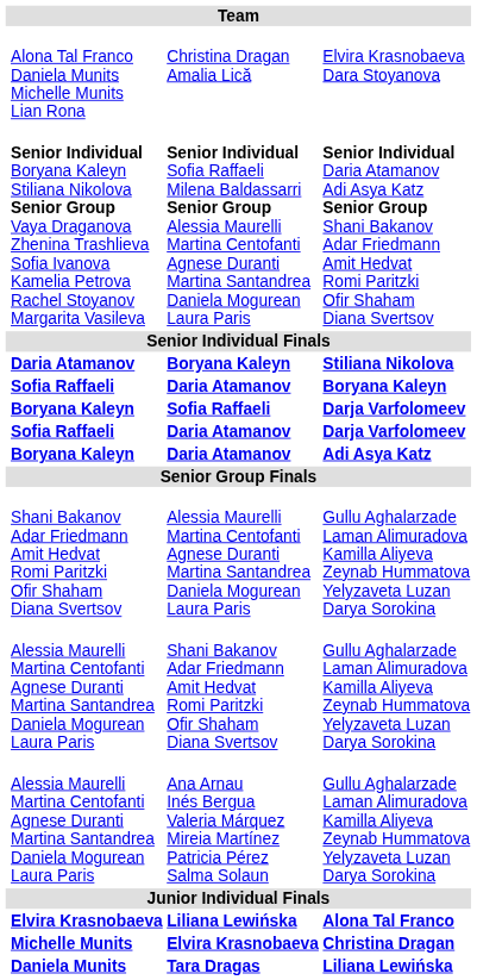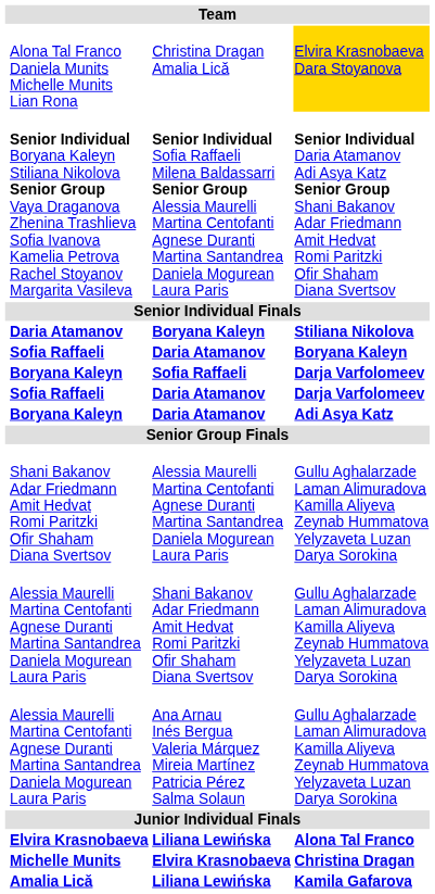Alona Tal Franco Daniela Munits Michelle Munits Lian Rona | column 4: no background -> gold background
+ row: Amalia Lică | Liliana Lewińska | Kamila Gafarova
- row: Daniela Munits | Tara Dragas | Liliana Lewińska
